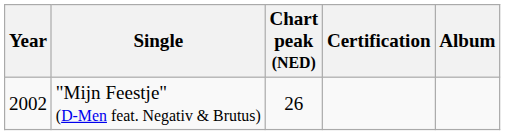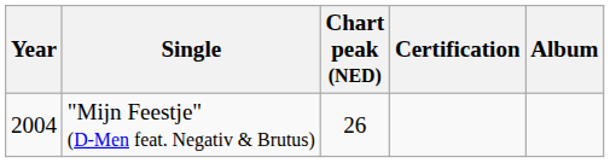"Mijn Feestje" (D-Men feat. Negativ & Brutus) | Year: 2002 -> 2004
